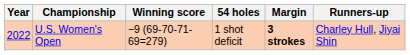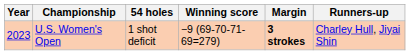columns swapped: 54 holes <-> Winning score
U.S. Women's Open | Year: 2022 -> 2023
